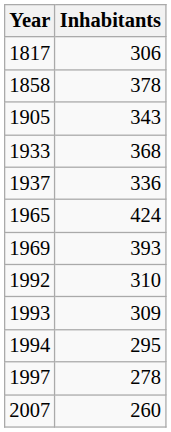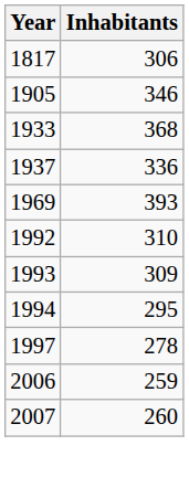- row: 1858 | 378
1905 | Inhabitants: 343 -> 346
- row: 1965 | 424
+ row: 2006 | 259
